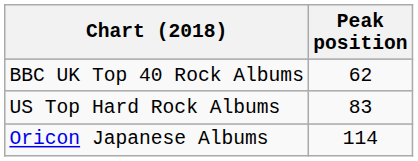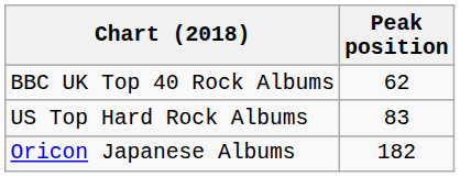Oricon Japanese Albums | Peak position: 114 -> 182
